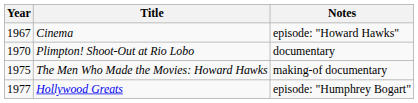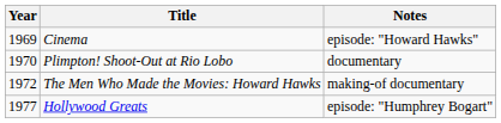Cinema | Year: 1967 -> 1969
The Men Who Made the Movies: Howard Hawks | Year: 1975 -> 1972
